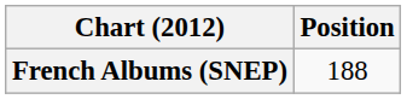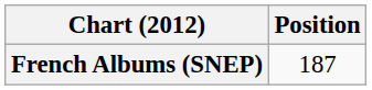French Albums (SNEP) | Position: 188 -> 187
